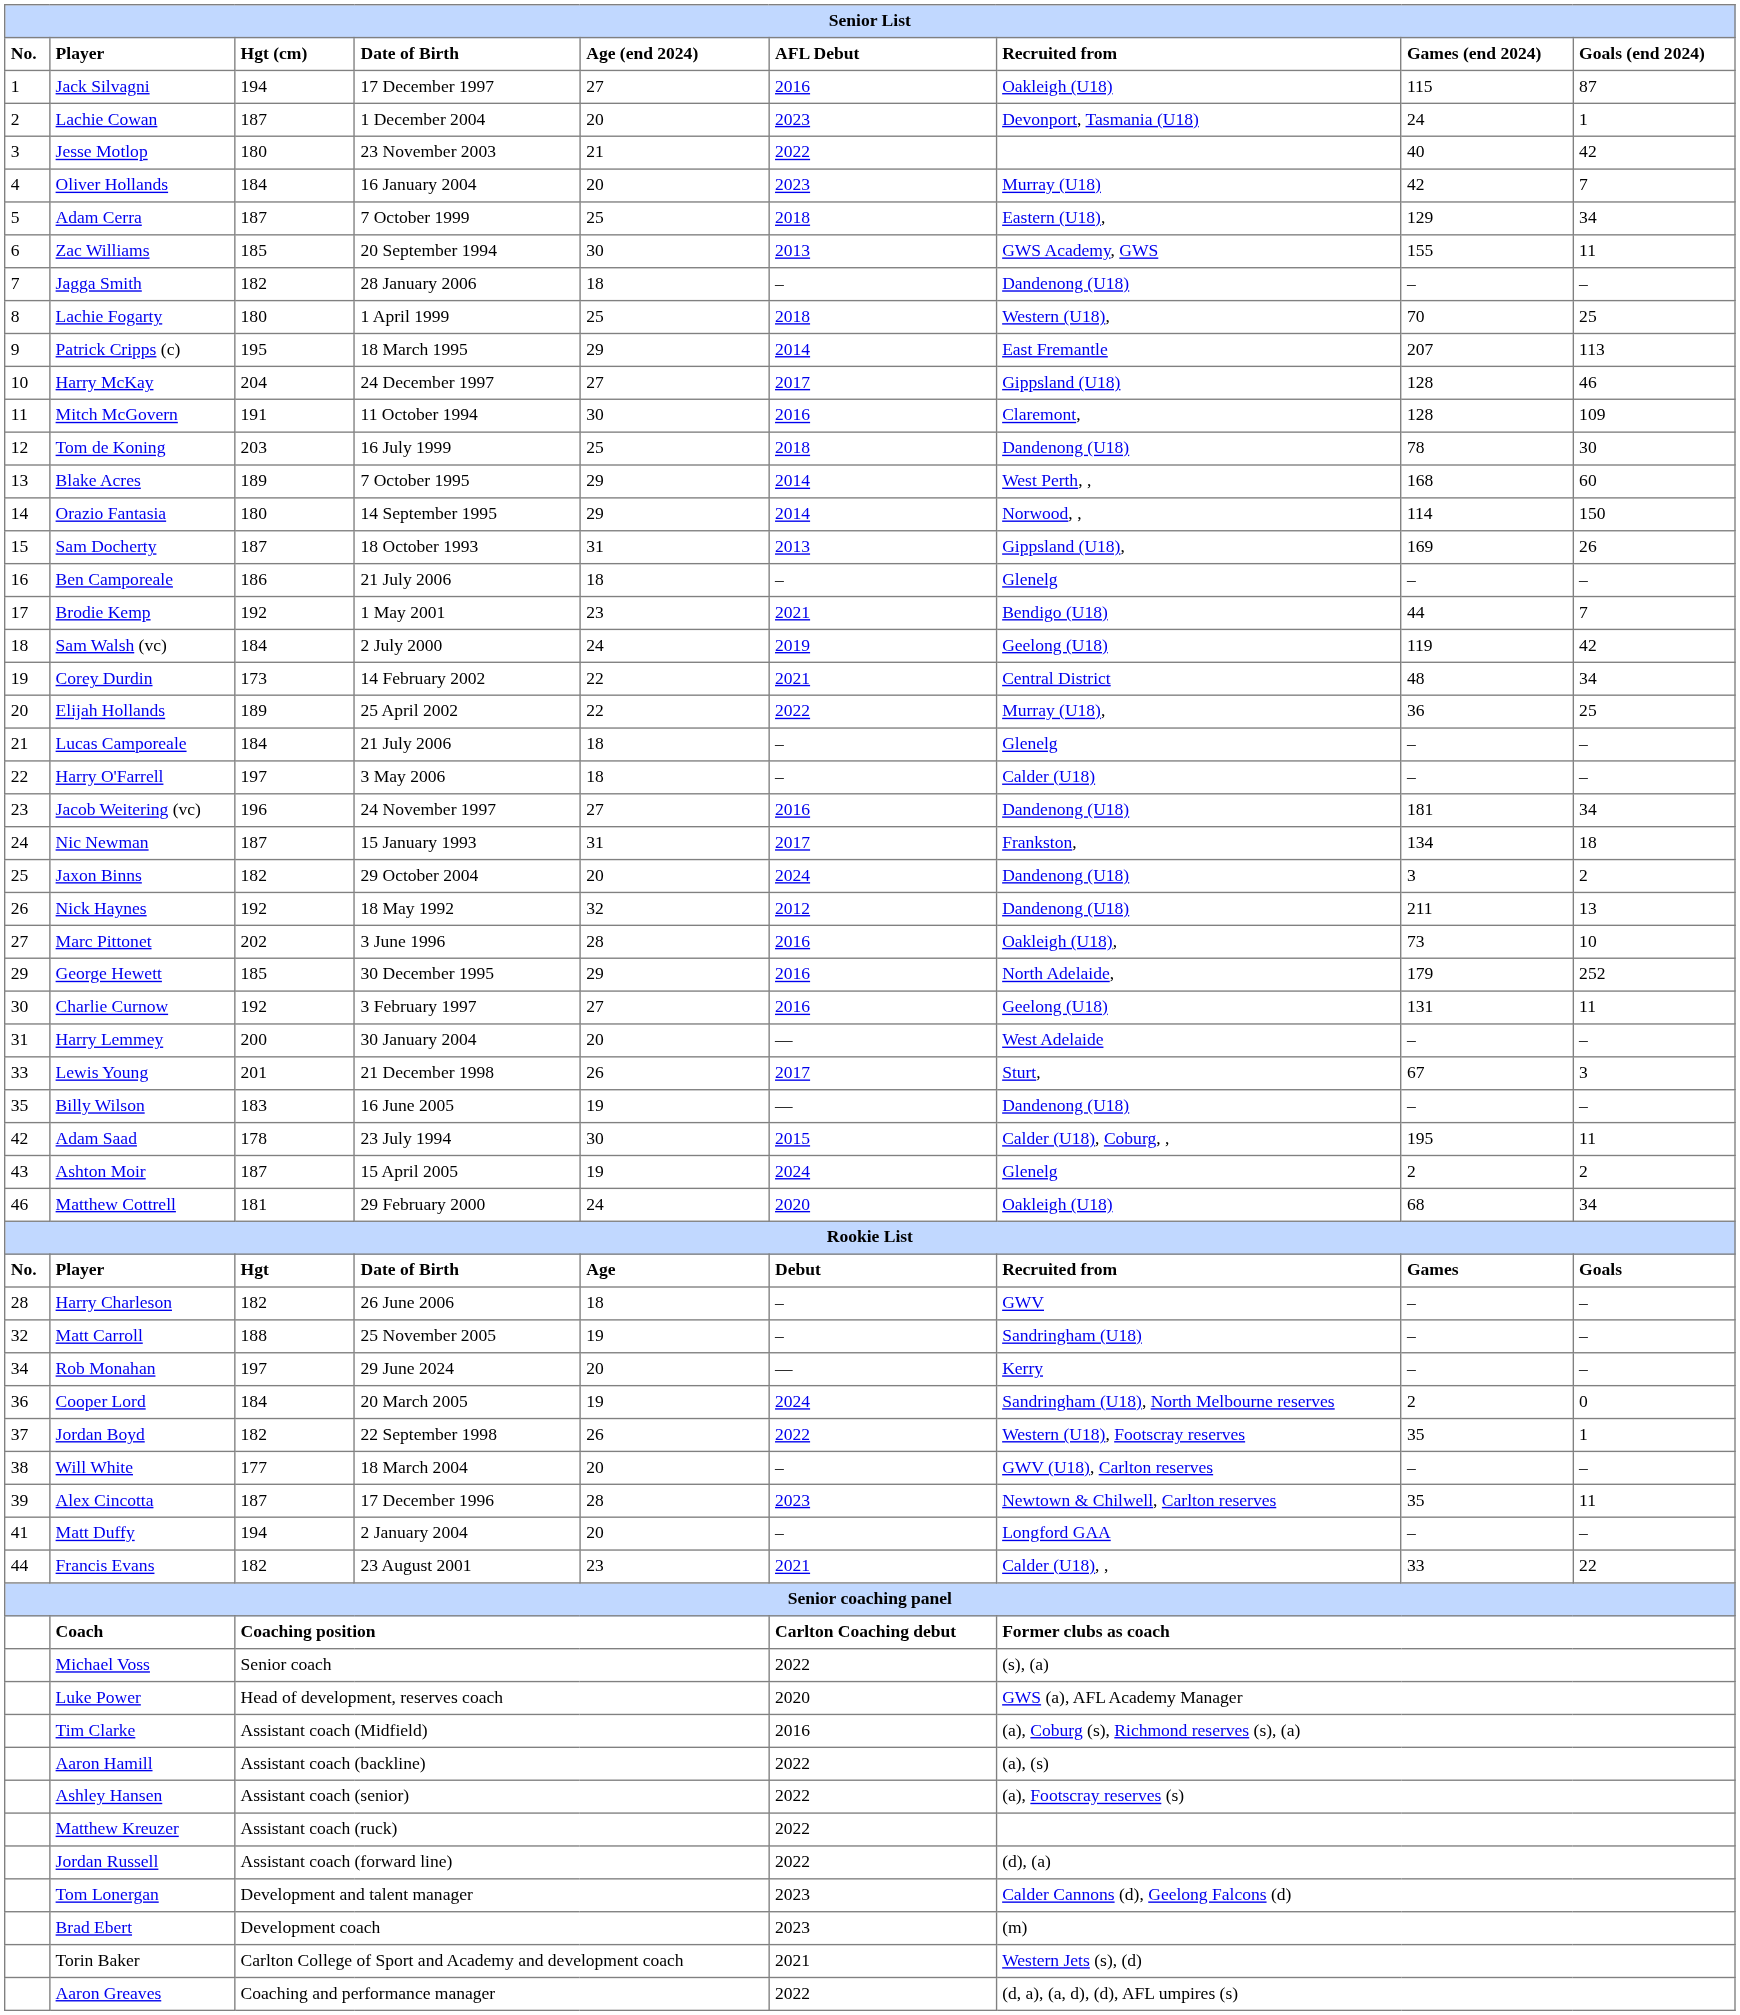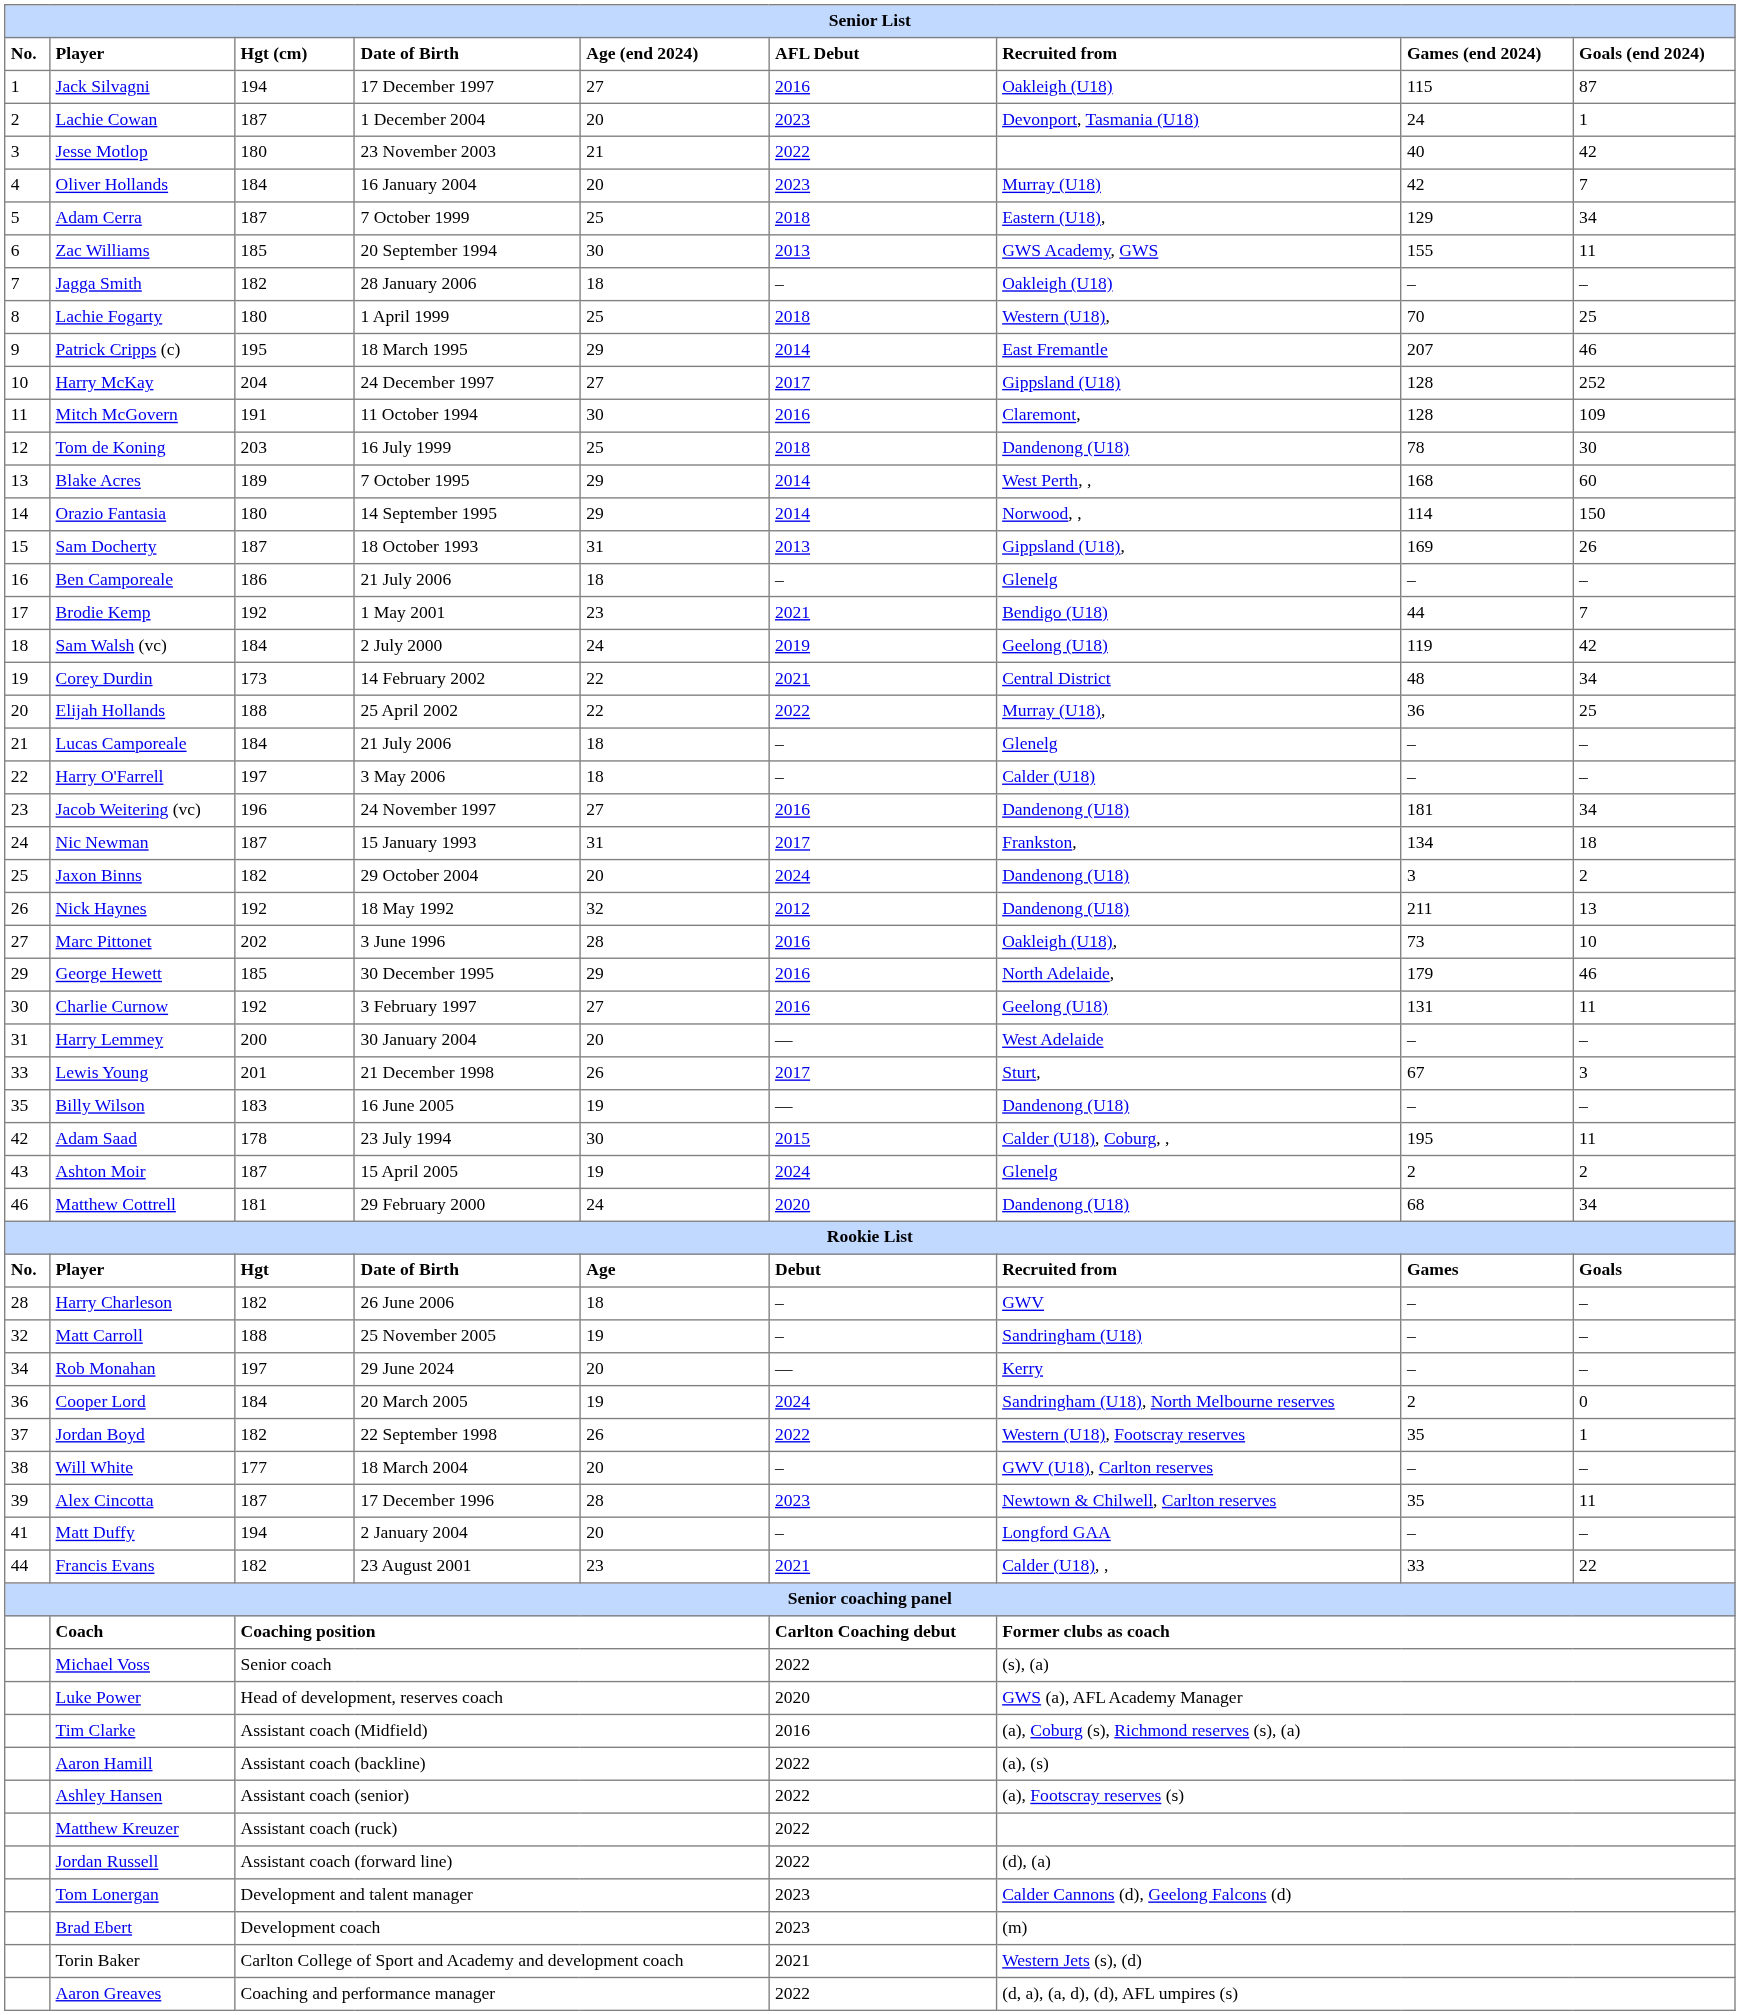Jagga Smith | Senior List / Recruited from: Dandenong (U18) -> Oakleigh (U18)
Patrick Cripps (c) | Senior List / Goals (end 2024): 113 -> 46
Harry McKay | Senior List / Goals (end 2024): 46 -> 252
Elijah Hollands | Senior List / Hgt (cm): 189 -> 188
George Hewett | Senior List / Goals (end 2024): 252 -> 46
Matthew Cottrell | Senior List / Recruited from: Oakleigh (U18) -> Dandenong (U18)
